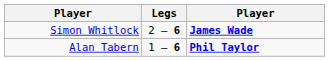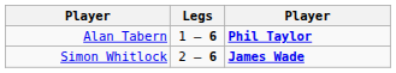rows swapped: Alan Tabern <-> Simon Whitlock
